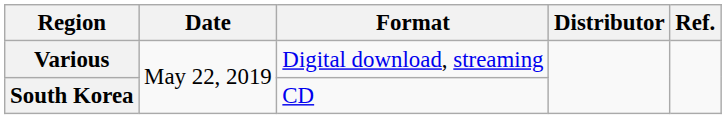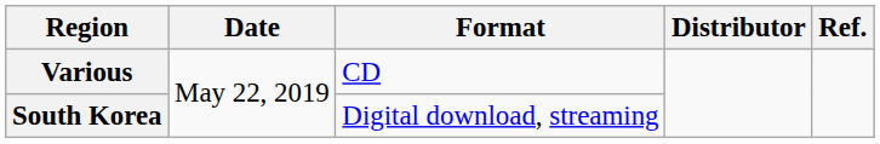Various | Format: Digital download, streaming -> CD
South Korea | Format: CD -> Digital download, streaming
